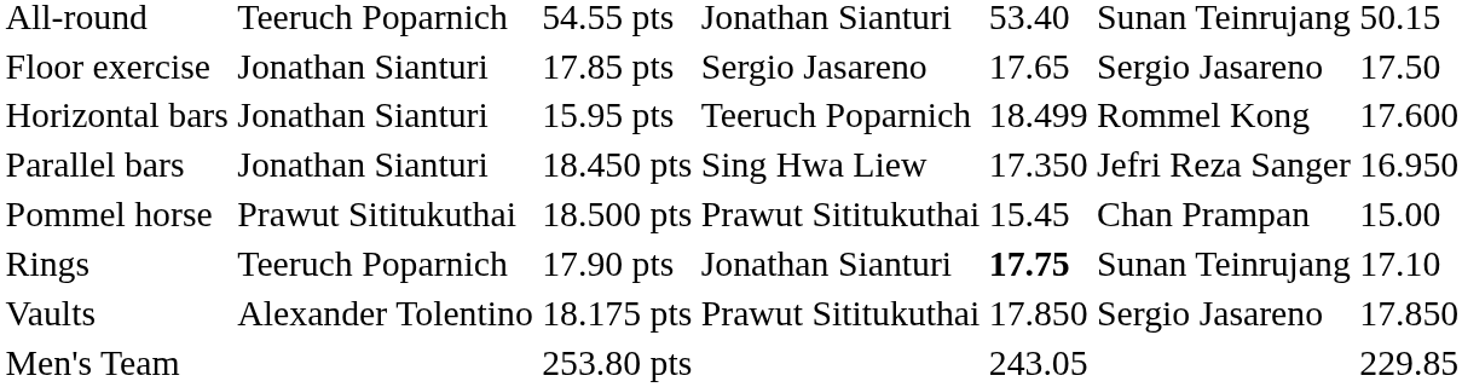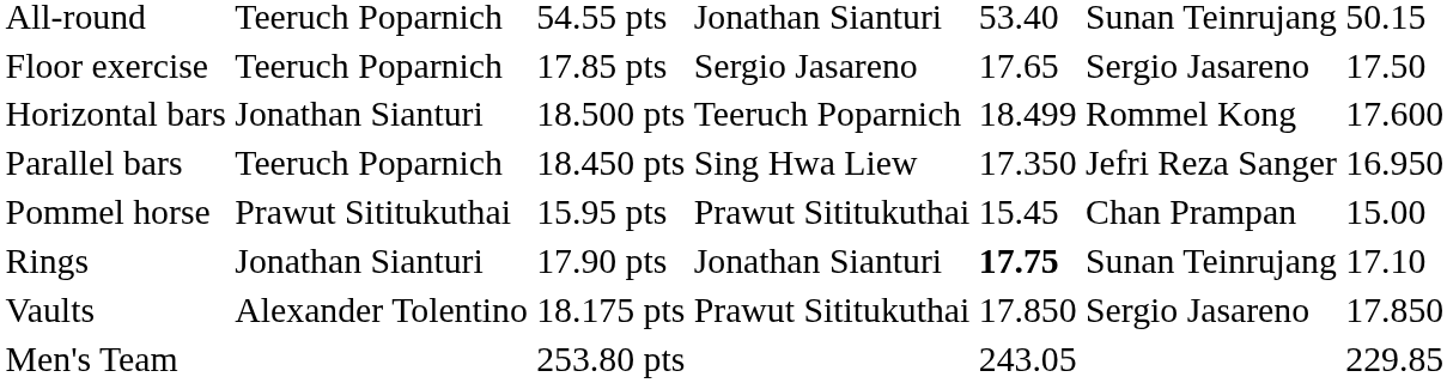Floor exercise | column 2: Jonathan Sianturi -> Teeruch Poparnich
Horizontal bars | column 3: 15.95 pts -> 18.500 pts
Parallel bars | column 2: Jonathan Sianturi -> Teeruch Poparnich
Pommel horse | column 3: 18.500 pts -> 15.95 pts
Rings | column 2: Teeruch Poparnich -> Jonathan Sianturi
